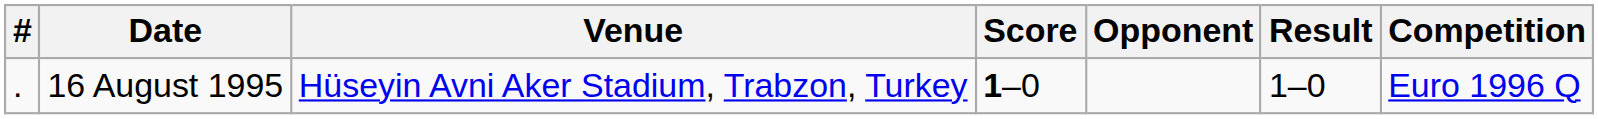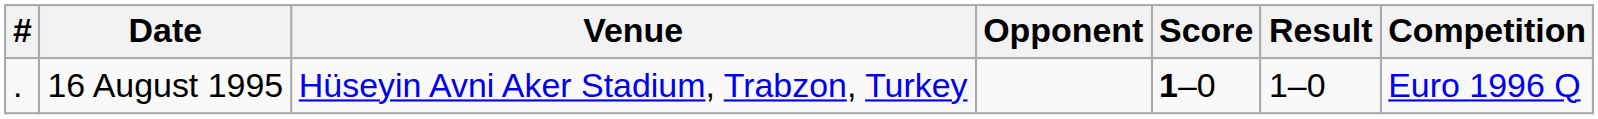columns swapped: Opponent <-> Score
